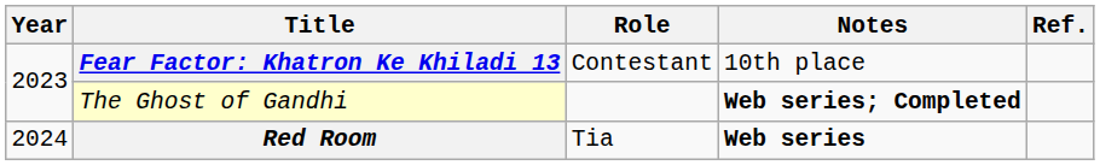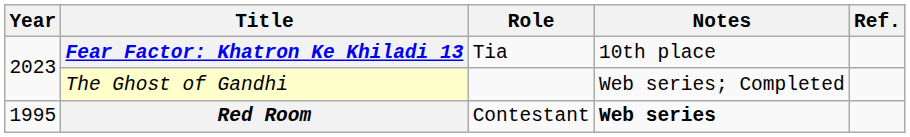Fear Factor: Khatron Ke Khiladi 13 | Role: Contestant -> Tia
The Ghost of Gandhi | Notes: bold -> normal
Red Room | Year: 2024 -> 1995
Red Room | Role: Tia -> Contestant
